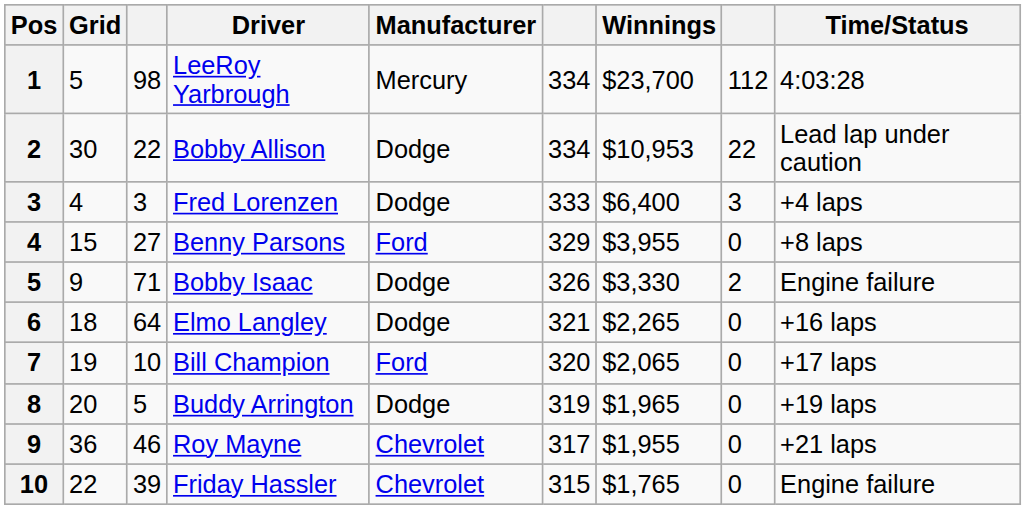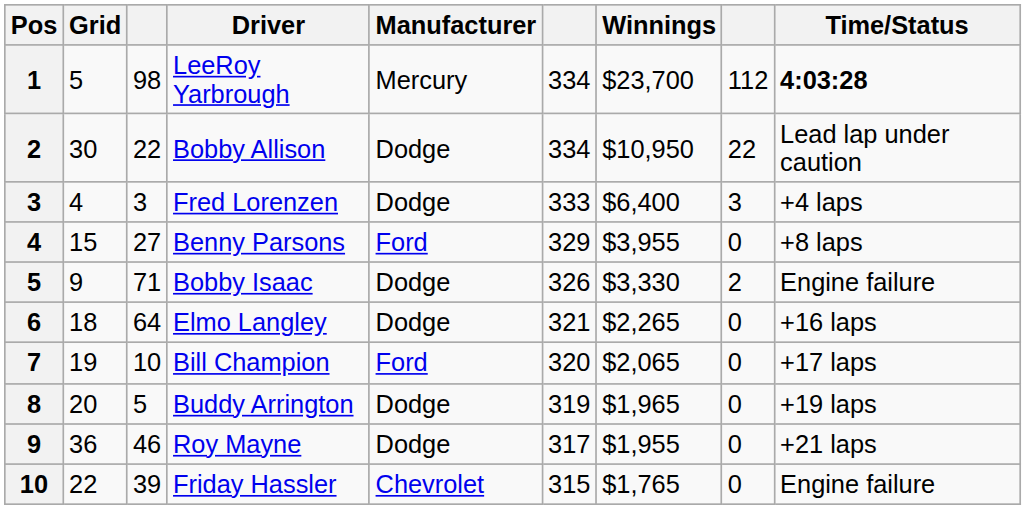LeeRoy Yarbrough | Time/Status: normal -> bold
Bobby Allison | Winnings: $10,953 -> $10,950
Roy Mayne | Manufacturer: Chevrolet -> Dodge
